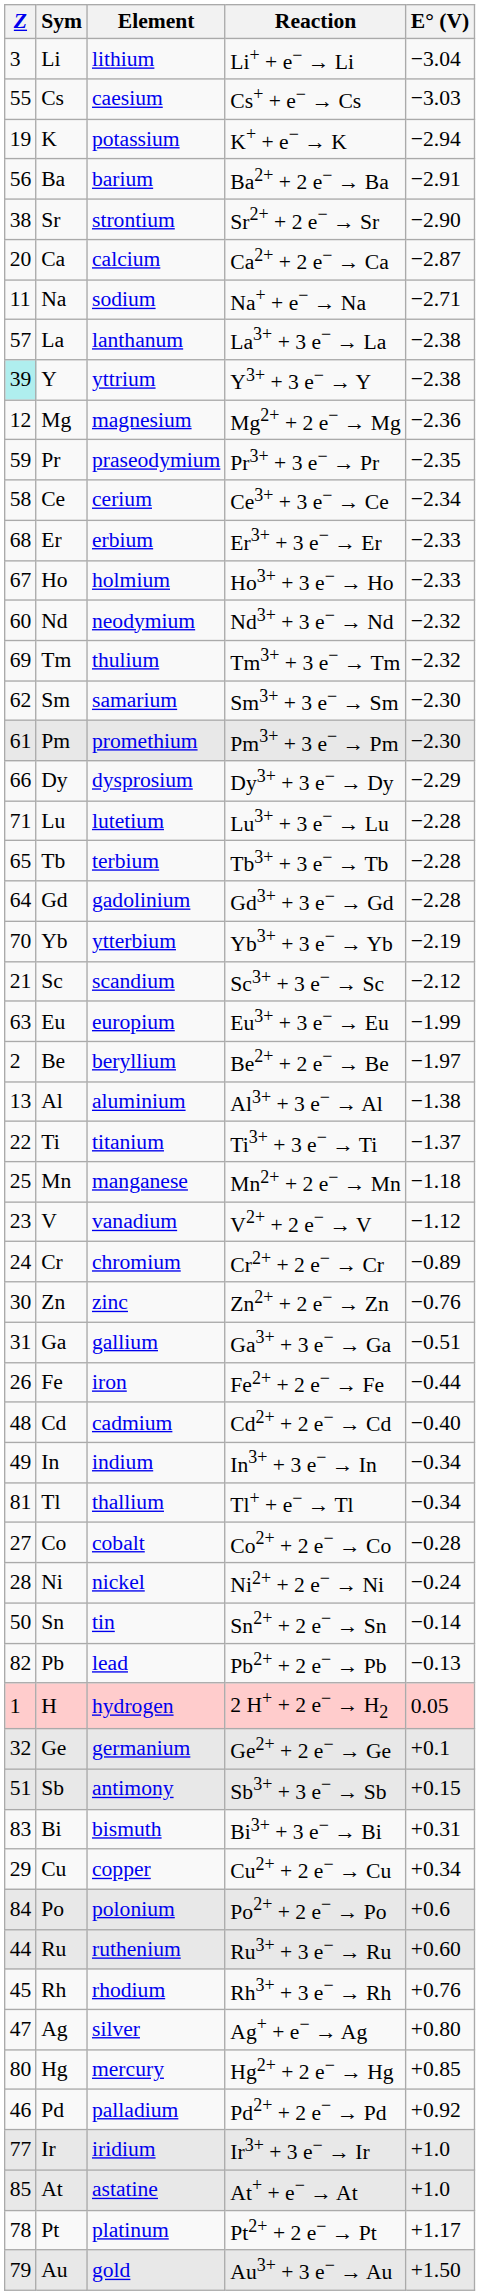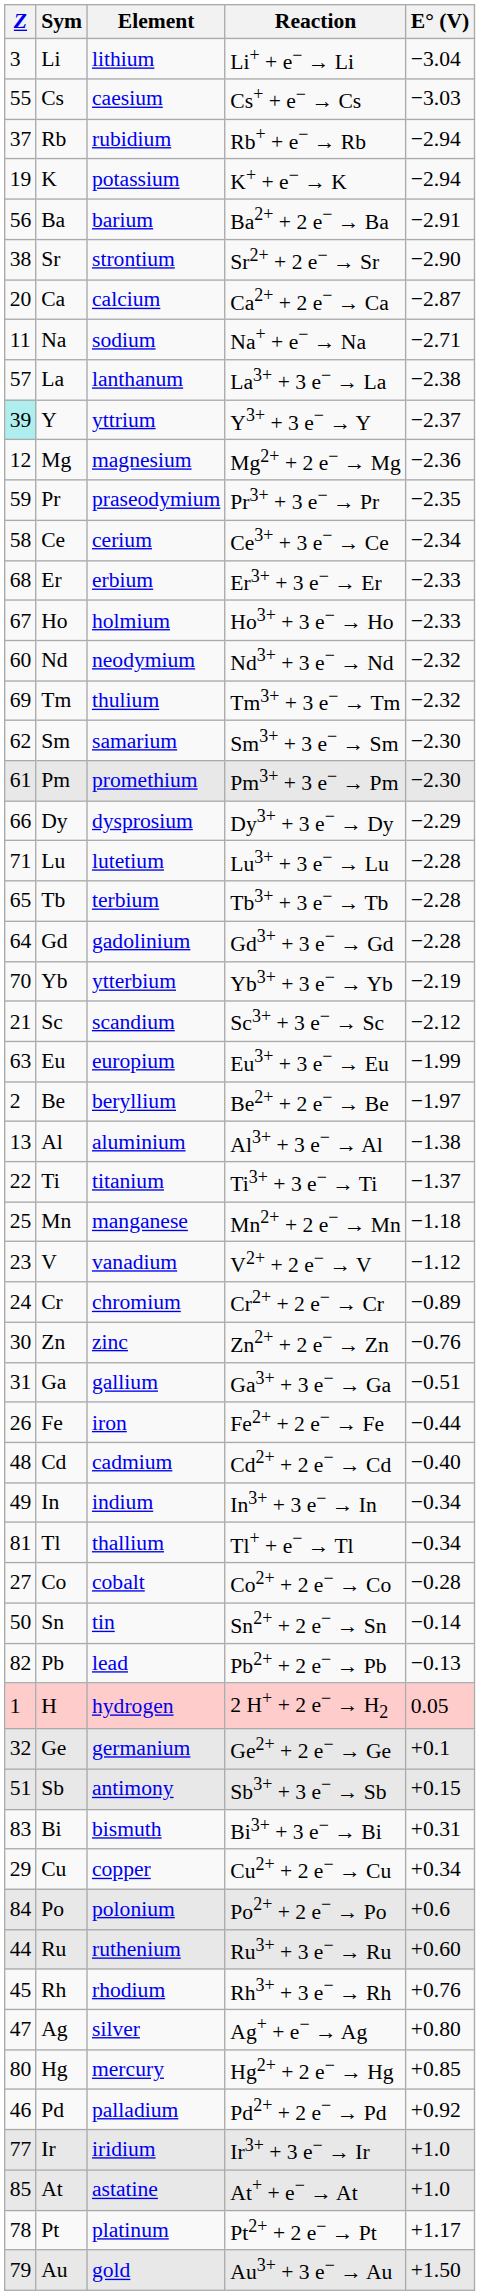+ row: 37 | Rb | rubidium | Rb+ + e− → Rb | −2.94
Y | E° (V): −2.38 -> −2.37
- row: 28 | Ni | nickel | Ni2+ + 2 e− → Ni | −0.24
